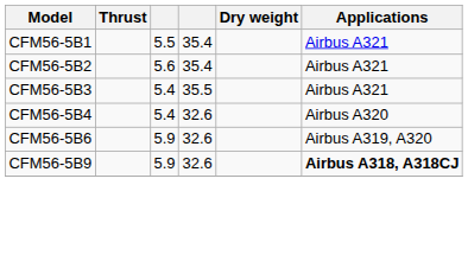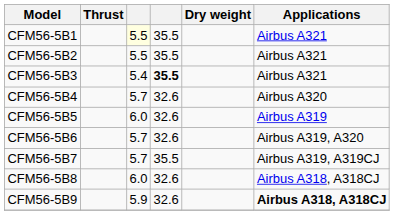CFM56-5B1 | column 3: no background -> lightyellow background
CFM56-5B1 | column 4: 35.4 -> 35.5
CFM56-5B2 | column 3: 5.6 -> 5.5
CFM56-5B2 | column 4: 35.4 -> 35.5
CFM56-5B3 | column 4: normal -> bold
CFM56-5B4 | column 3: 5.4 -> 5.7
+ row: CFM56-5B5 | 6.0 | 32.6 | Airbus A319
CFM56-5B6 | column 3: 5.9 -> 5.7
+ row: CFM56-5B7 | 5.7 | 35.5 | Airbus A319, A319CJ
+ row: CFM56-5B8 | 6.0 | 32.6 | Airbus A318, A318CJ
